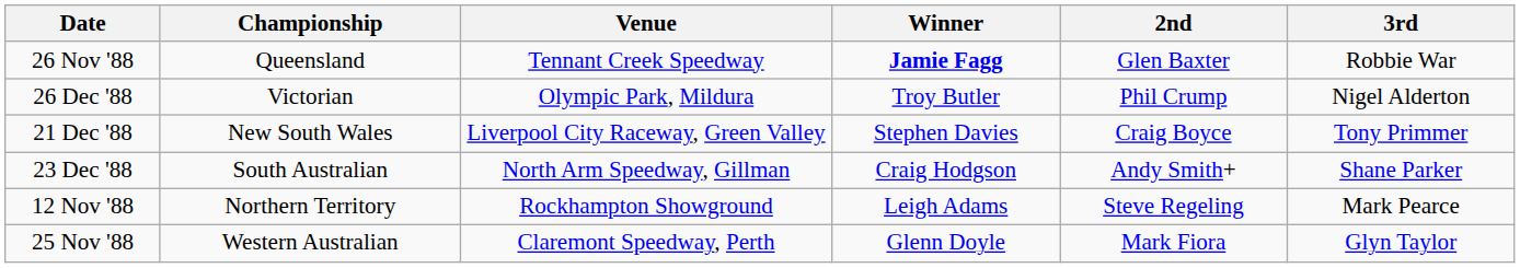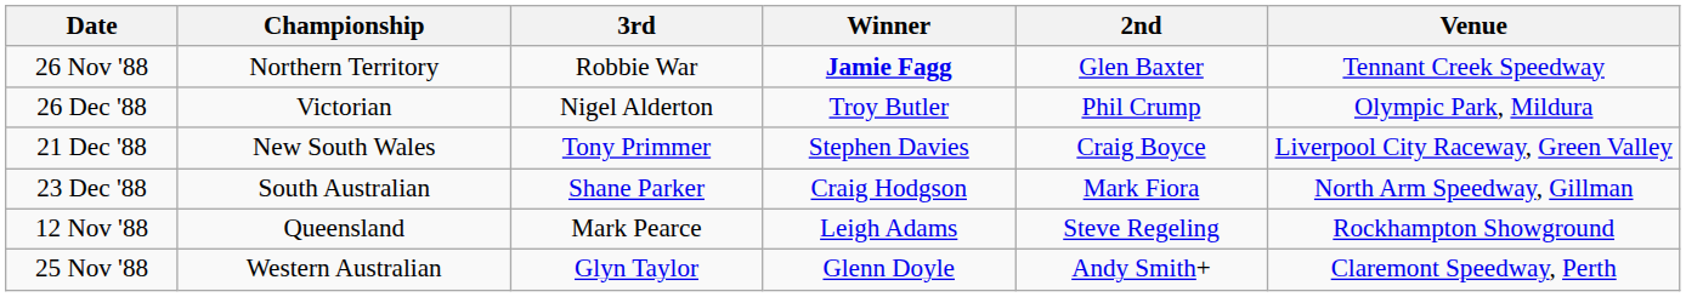columns swapped: Venue <-> 3rd
26 Nov '88 | Championship: Queensland -> Northern Territory
23 Dec '88 | 2nd: Andy Smith+ -> Mark Fiora
12 Nov '88 | Championship: Northern Territory -> Queensland
25 Nov '88 | 2nd: Mark Fiora -> Andy Smith+
